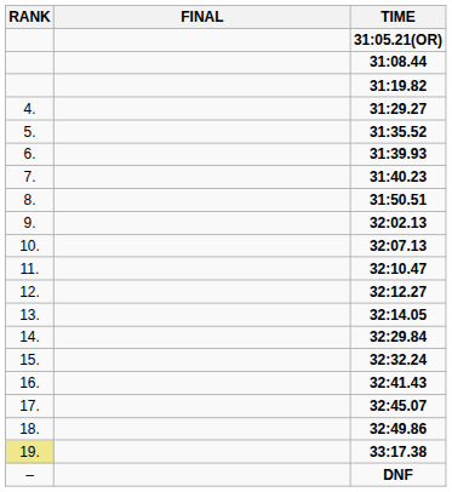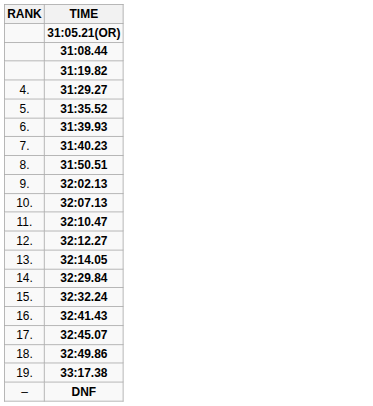- column: FINAL
33:17.38 | RANK: khaki background -> no background
